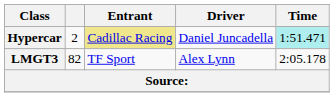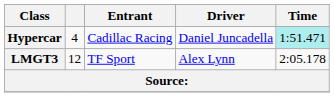Hypercar | column 2: 2 -> 4
Hypercar | Entrant: khaki background -> no background
LMGT3 | column 2: 82 -> 12
